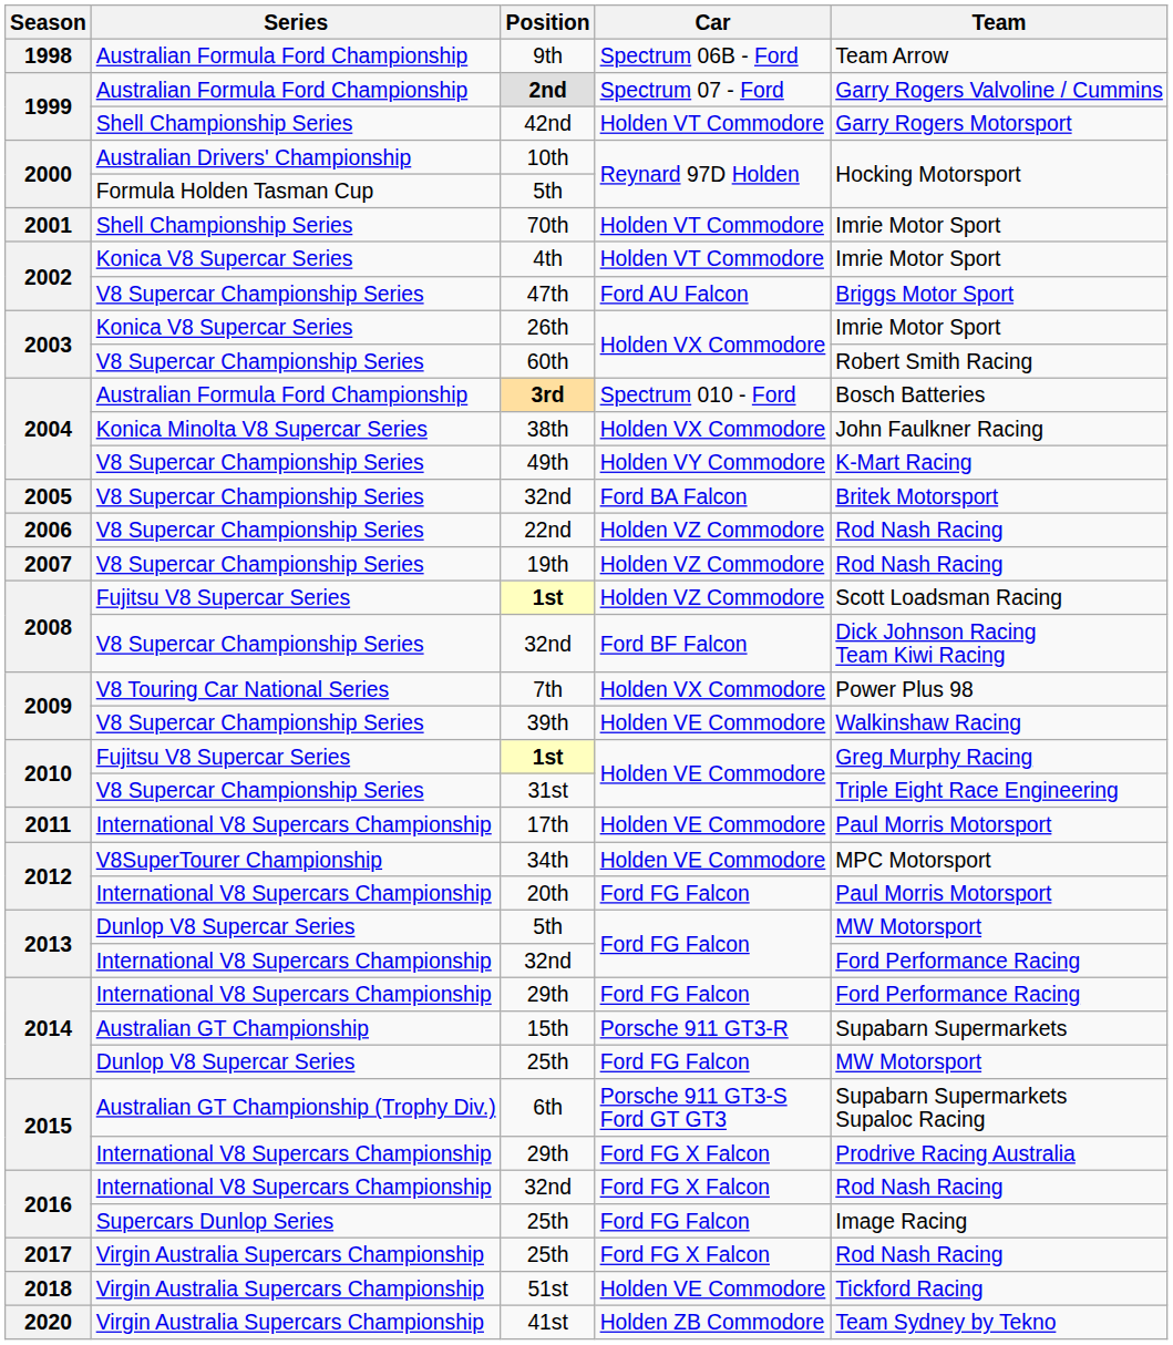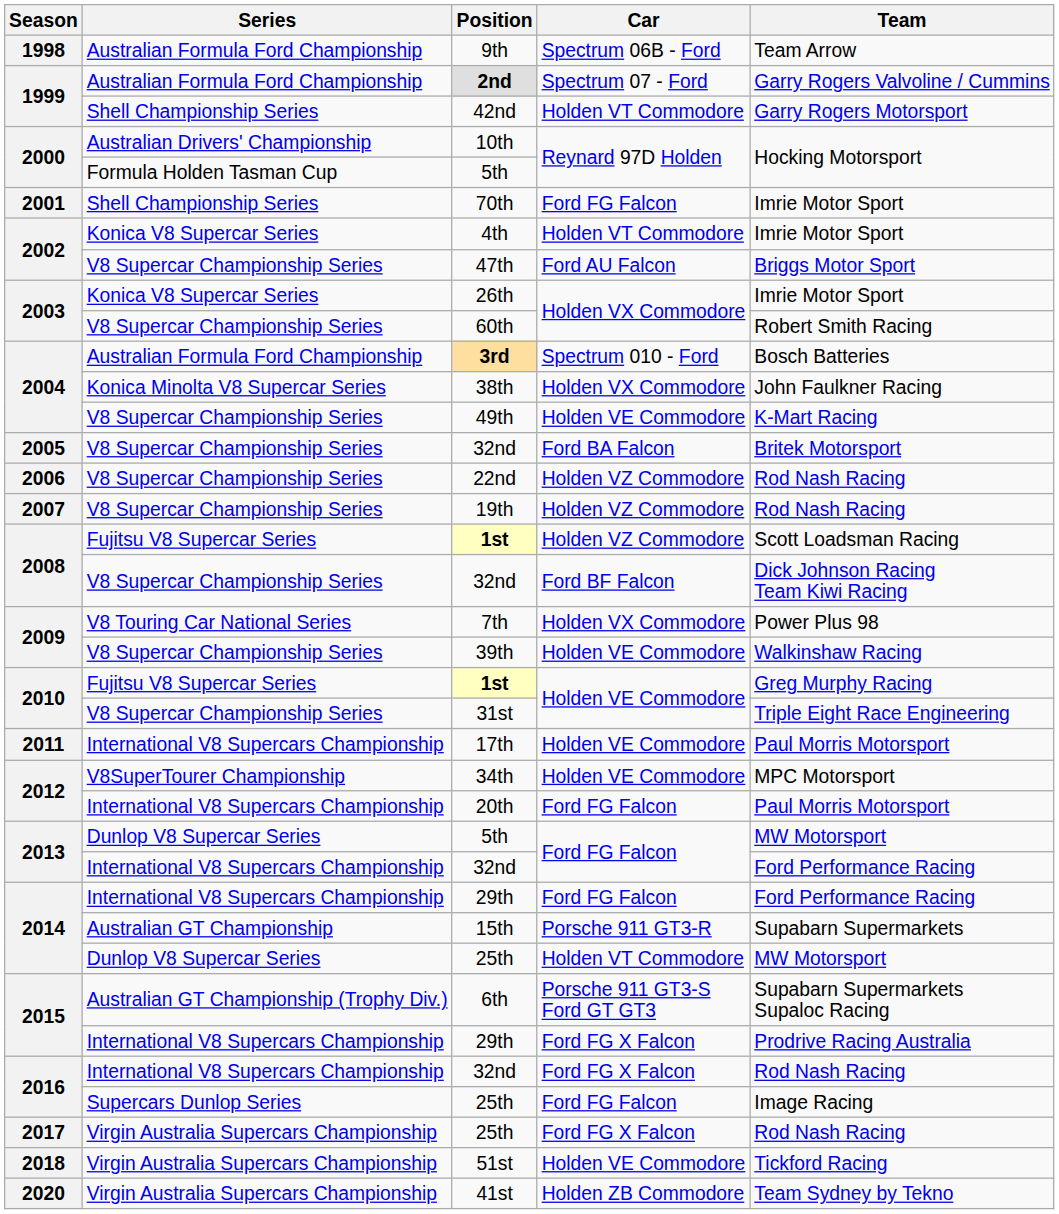70th | Car: Holden VT Commodore -> Ford FG Falcon
49th | Car: Holden VY Commodore -> Holden VE Commodore
2014 / 25th | Car: Ford FG Falcon -> Holden VT Commodore
